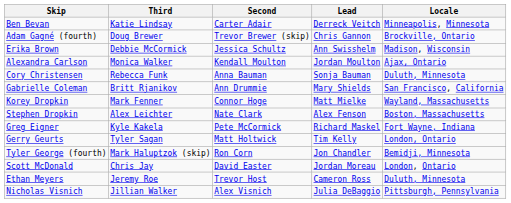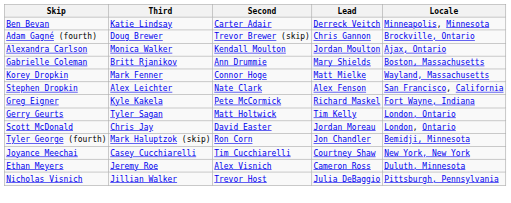- row: Erika Brown | Debbie McCormick | Jessica Schultz | Ann Swisshelm | Madison, Wisconsin
- row: Cory Christensen | Rebecca Funk | Anna Bauman | Sonja Bauman | Duluth, Minnesota
Gabrielle Coleman | Locale: San Francisco, California -> Boston, Massachusetts
Stephen Dropkin | Locale: Boston, Massachusetts -> San Francisco, California
rows swapped: Tyler George (fourth) <-> Scott McDonald
+ row: Joyance Meechai | Casey Cucchiarelli | Tim Cucchiarelli | Courtney Shaw | New York, New York
Ethan Meyers | Second: Trevor Host -> Alex Visnich
Nicholas Visnich | Second: Alex Visnich -> Trevor Host
